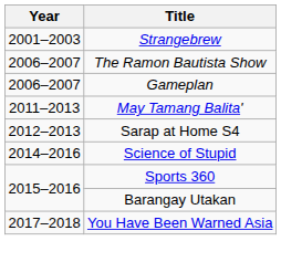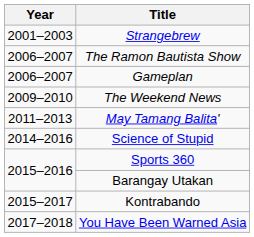+ row: 2009–2010 | The Weekend News
- row: 2012–2013 | Sarap at Home S4
+ row: 2015–2017 | Kontrabando
